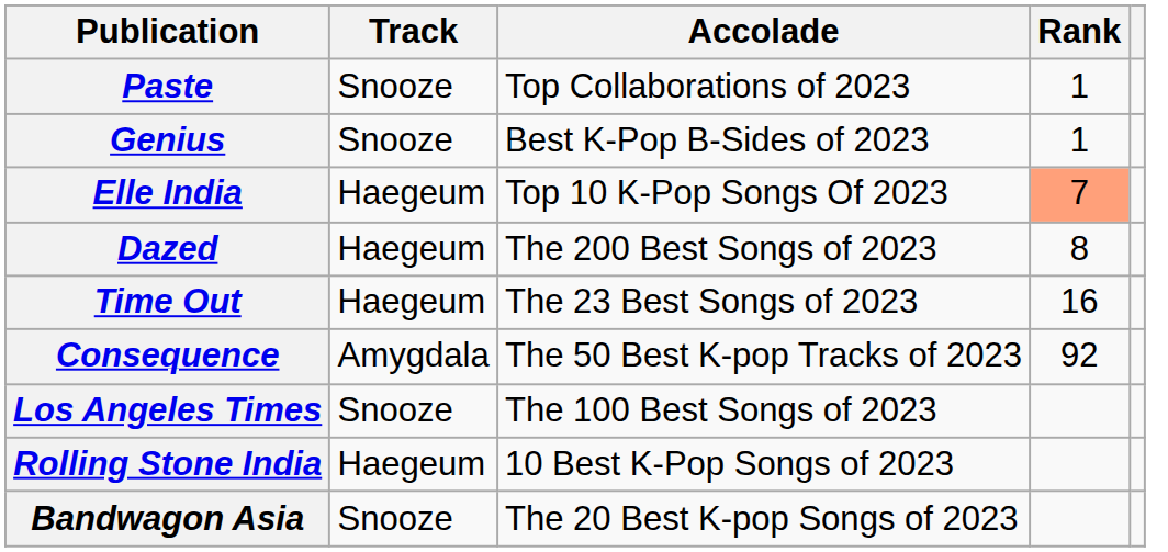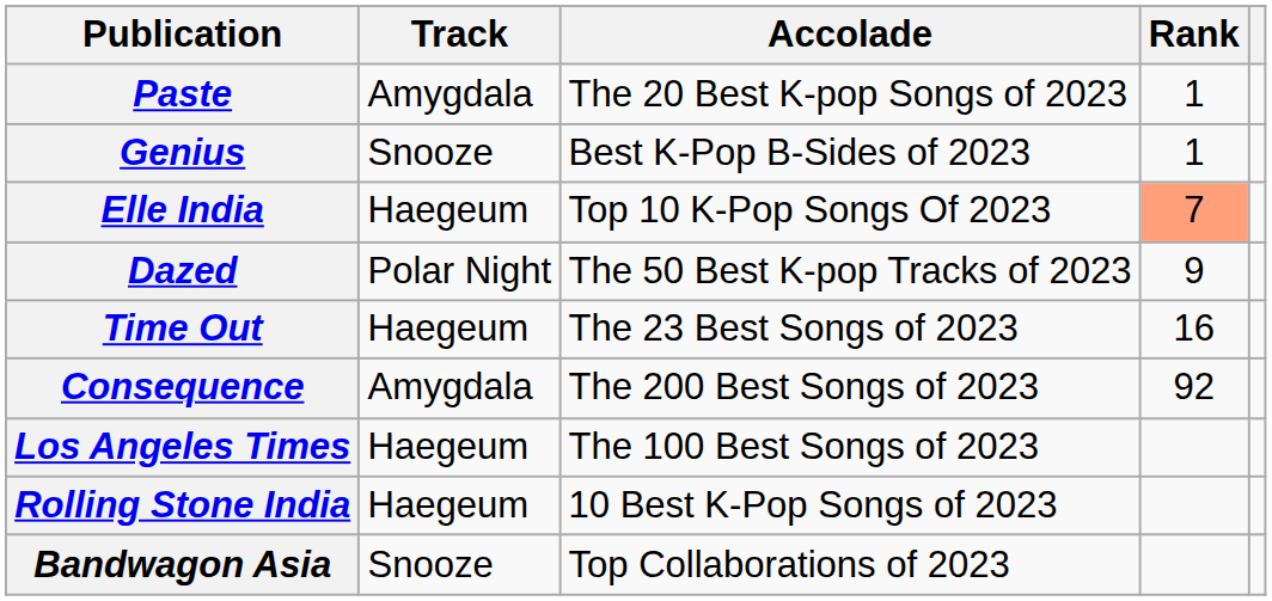Paste | Track: Snooze -> Amygdala
Paste | Accolade: Top Collaborations of 2023 -> The 20 Best K-pop Songs of 2023
Dazed | Track: Haegeum -> Polar Night
Dazed | Accolade: The 200 Best Songs of 2023 -> The 50 Best K-pop Tracks of 2023
Dazed | Rank: 8 -> 9
Consequence | Accolade: The 50 Best K-pop Tracks of 2023 -> The 200 Best Songs of 2023
Los Angeles Times | Track: Snooze -> Haegeum
Bandwagon Asia | Accolade: The 20 Best K-pop Songs of 2023 -> Top Collaborations of 2023
